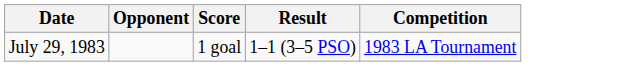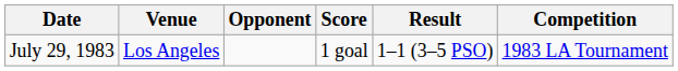+ column: Venue | Los Angeles
